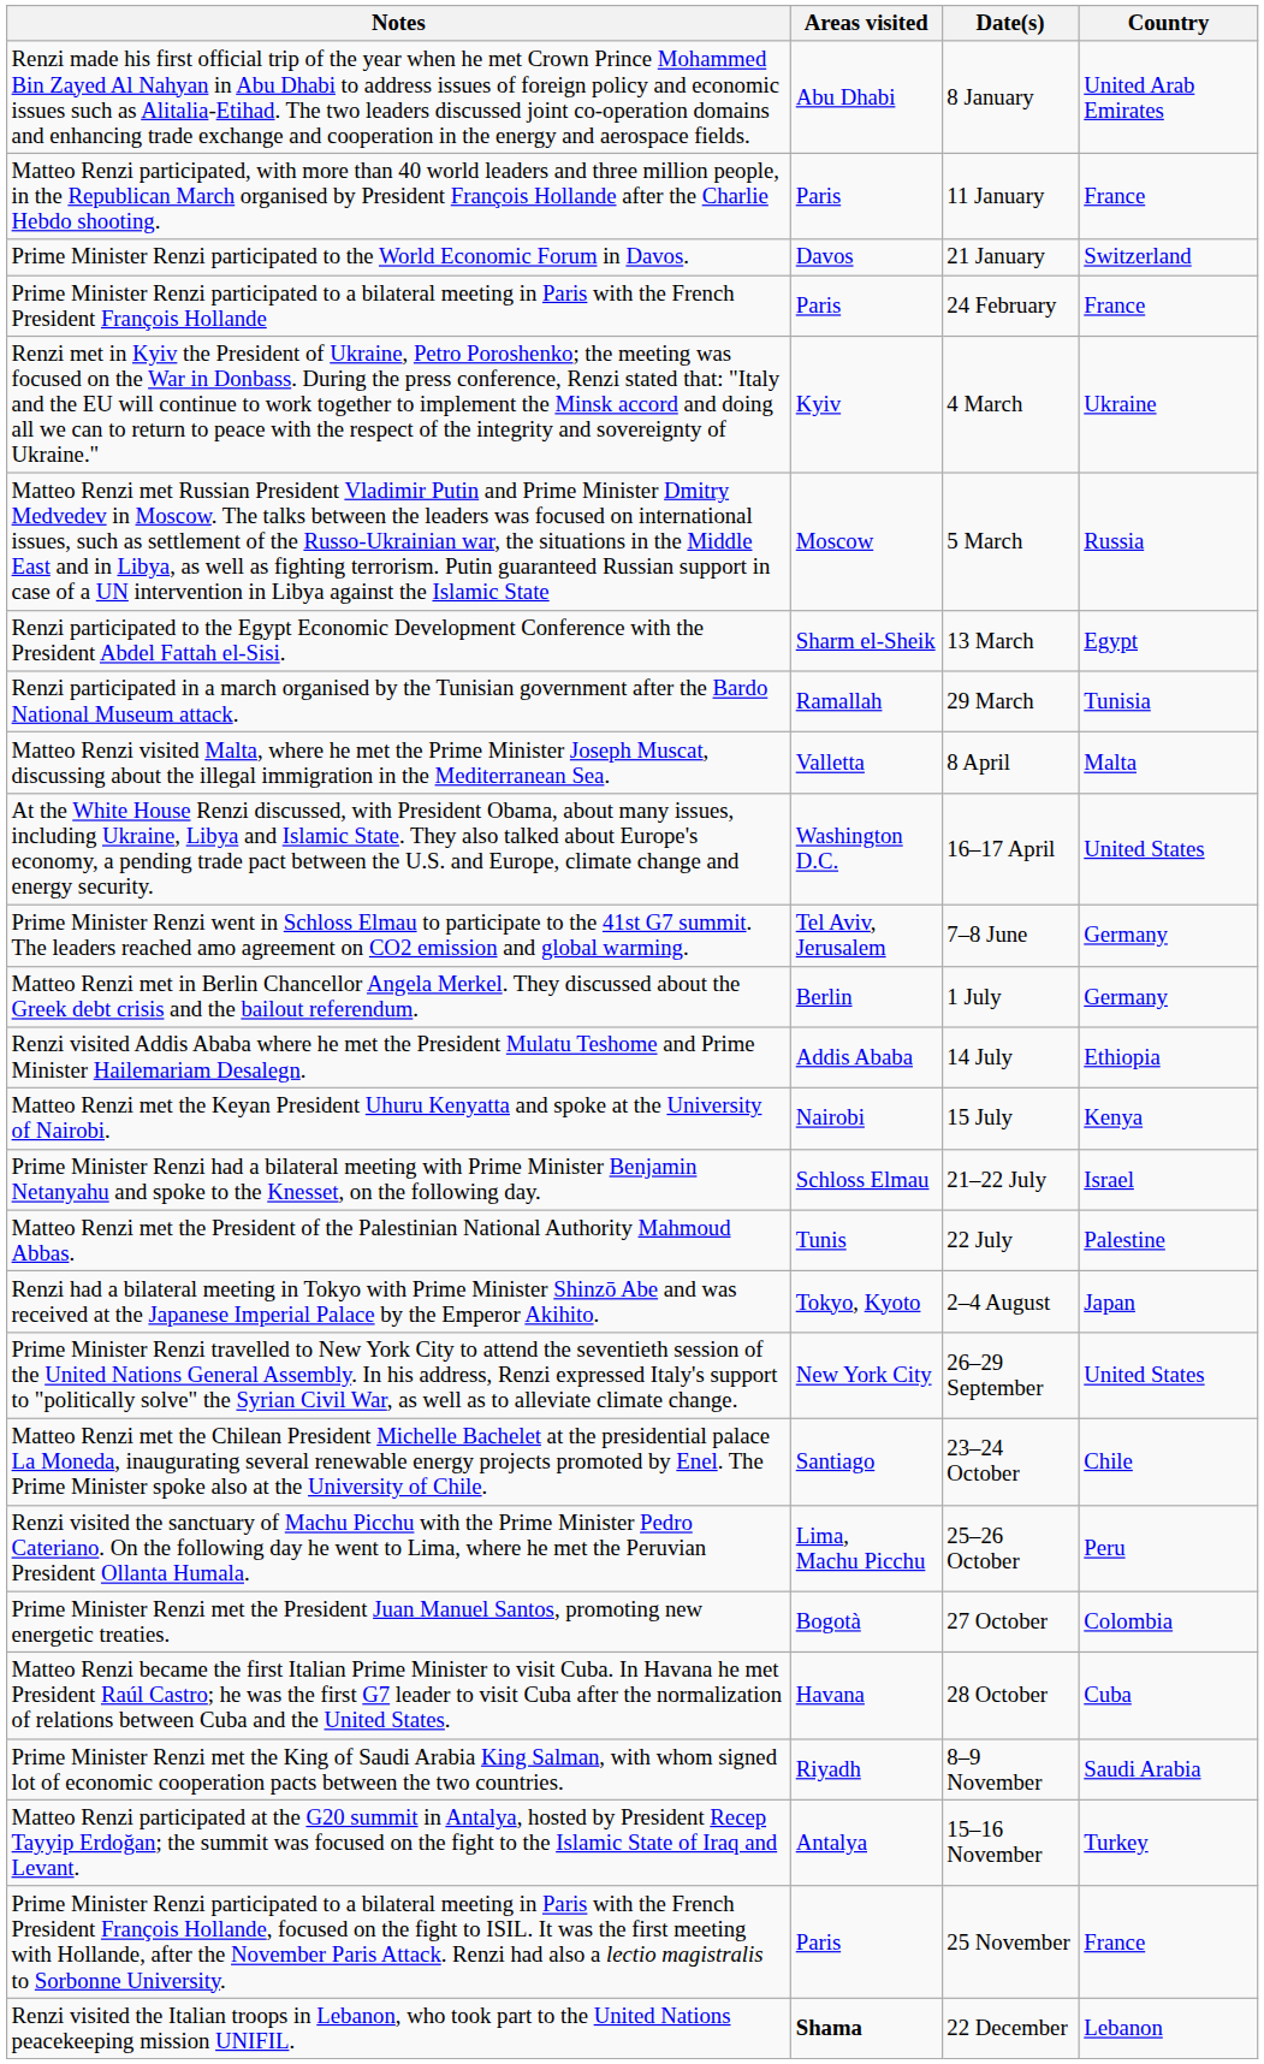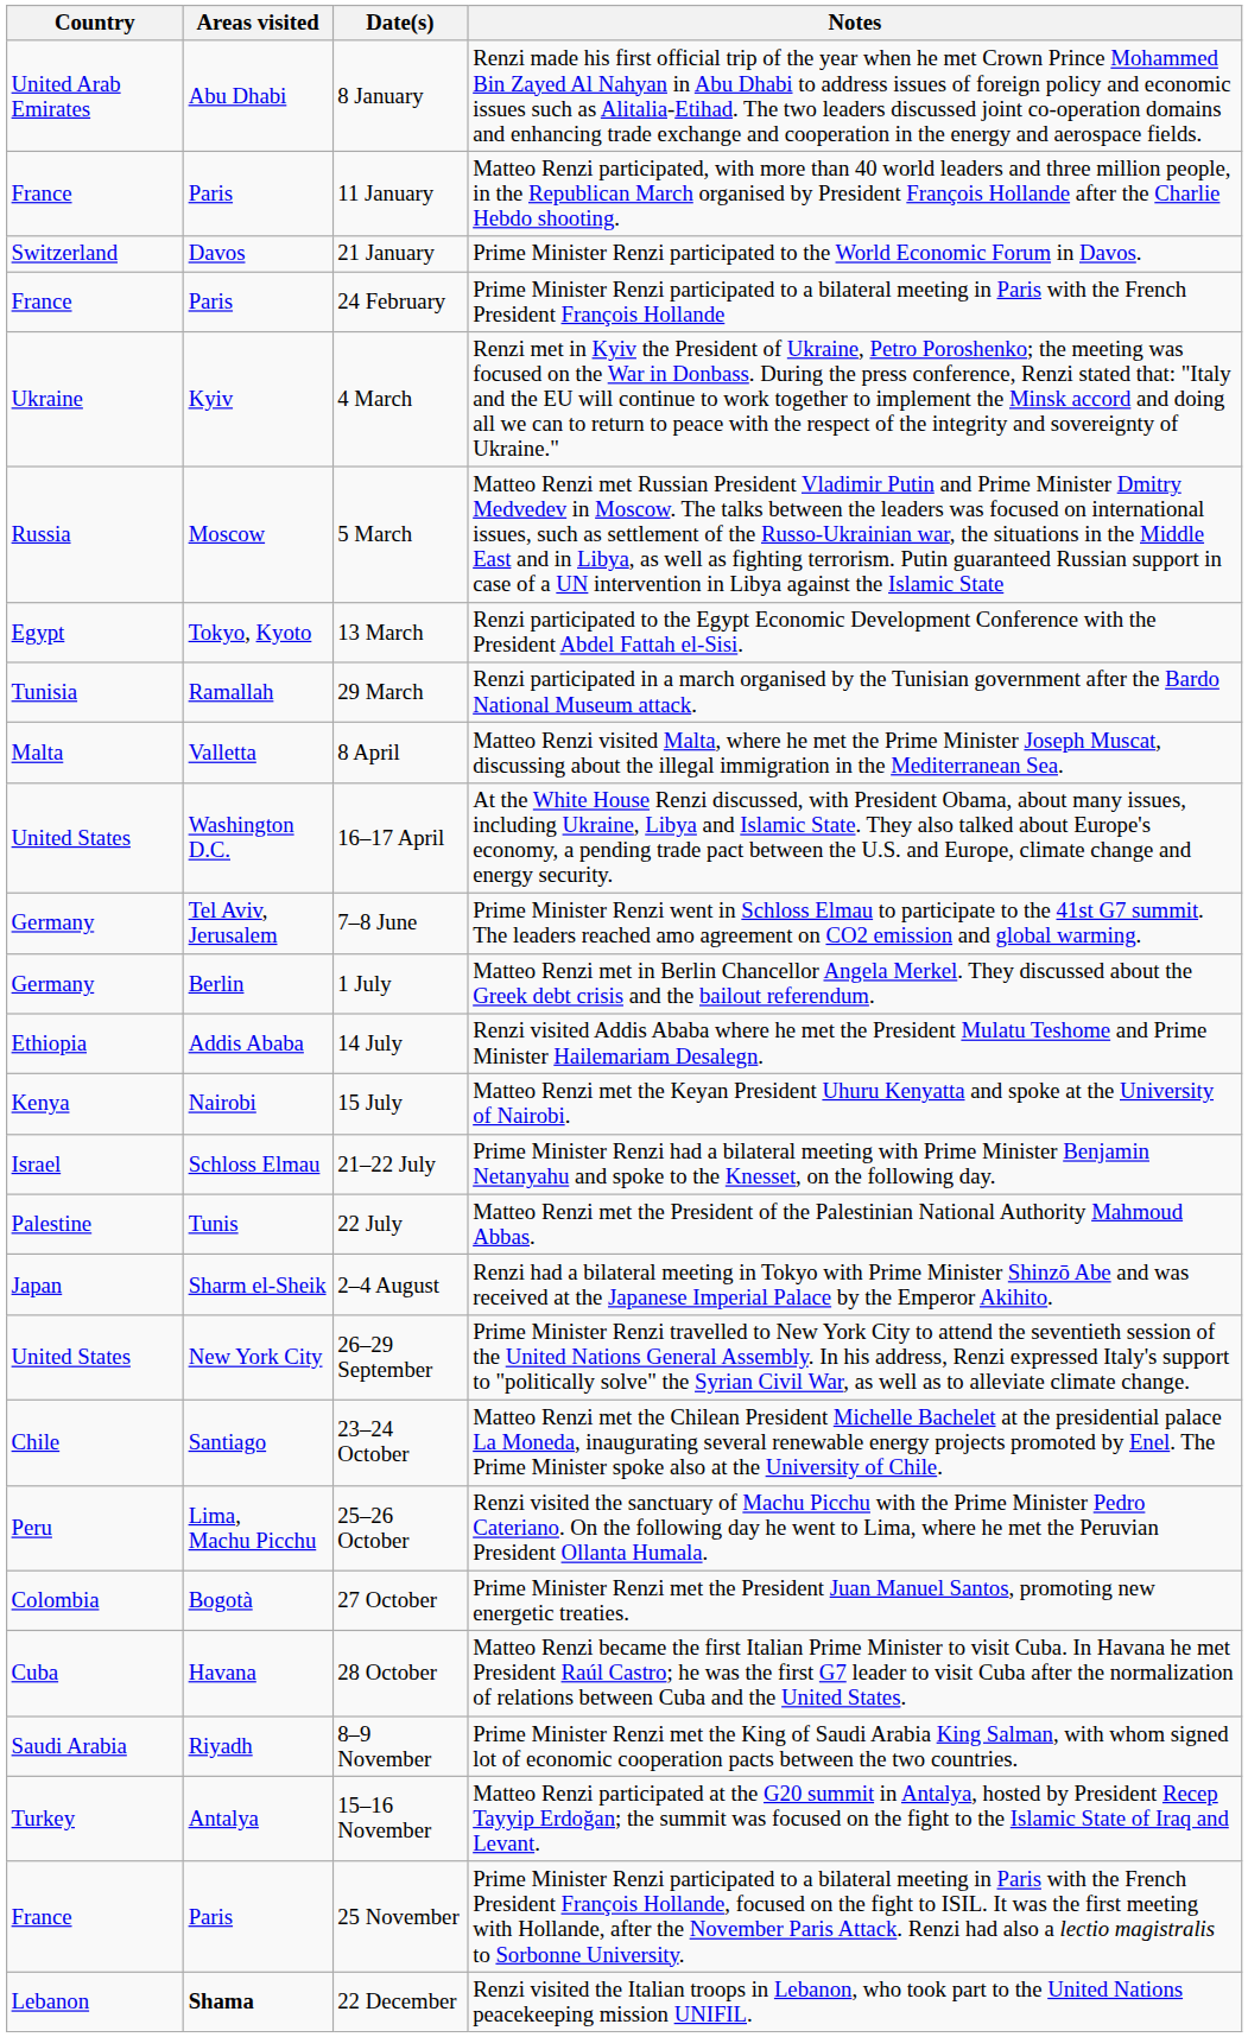columns swapped: Country <-> Notes
13 March | Areas visited: Sharm el-Sheik -> Tokyo, Kyoto
2–4 August | Areas visited: Tokyo, Kyoto -> Sharm el-Sheik
